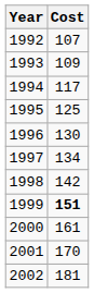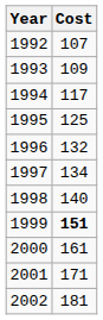1996 | Cost: 130 -> 132
1998 | Cost: 142 -> 140
2001 | Cost: 170 -> 171
